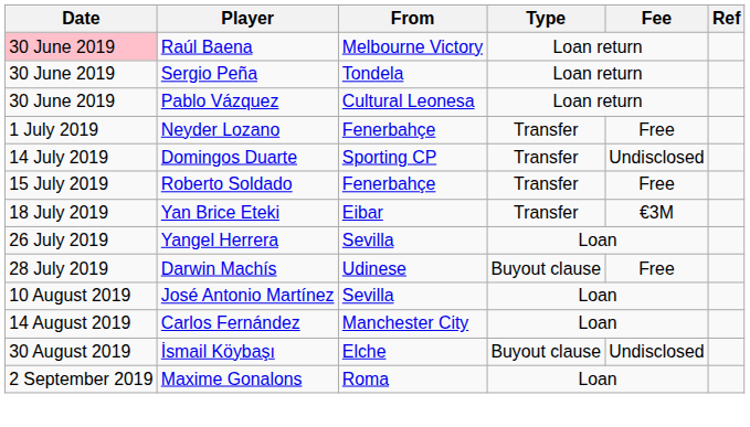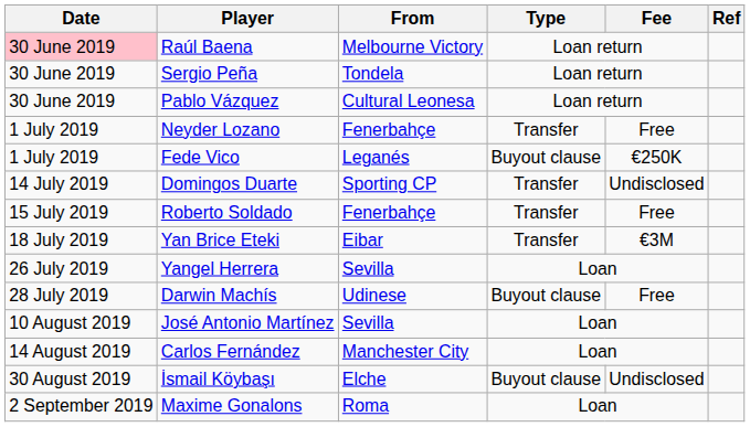+ row: 1 July 2019 | Fede Vico | Leganés | Buyout clause | €250K
